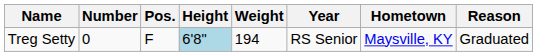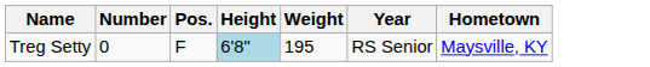- column: Reason | Graduated
Treg Setty | Weight: 194 -> 195
